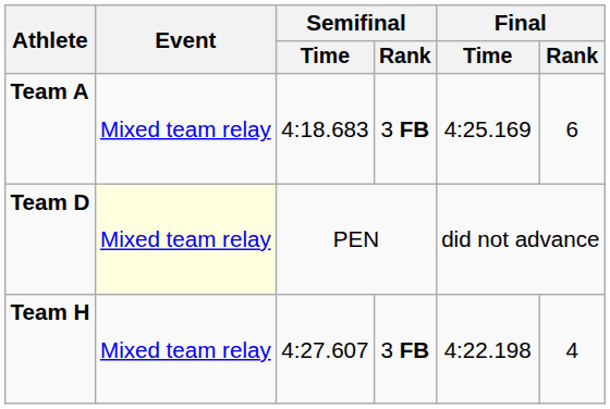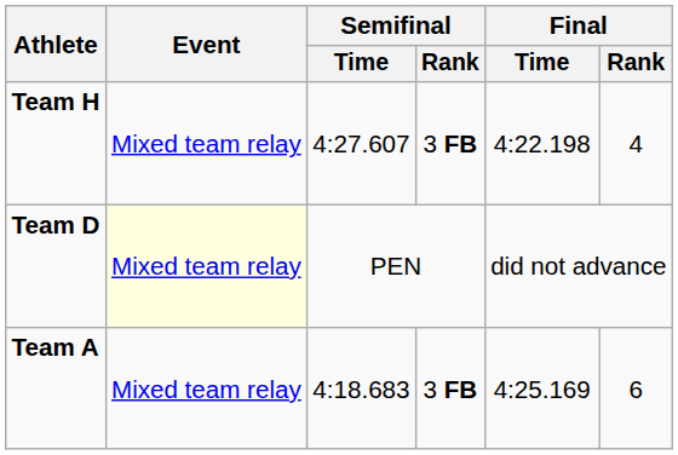rows swapped: Team A <-> Team H
